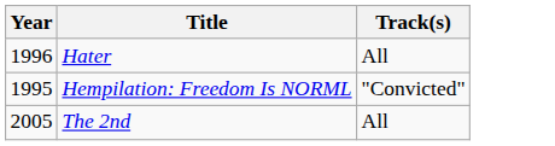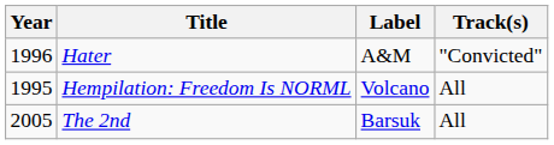+ column: Label | A&M | Volcano | Barsuk
Hater | Track(s): All -> "Convicted"
Hempilation: Freedom Is NORML | Track(s): "Convicted" -> All
